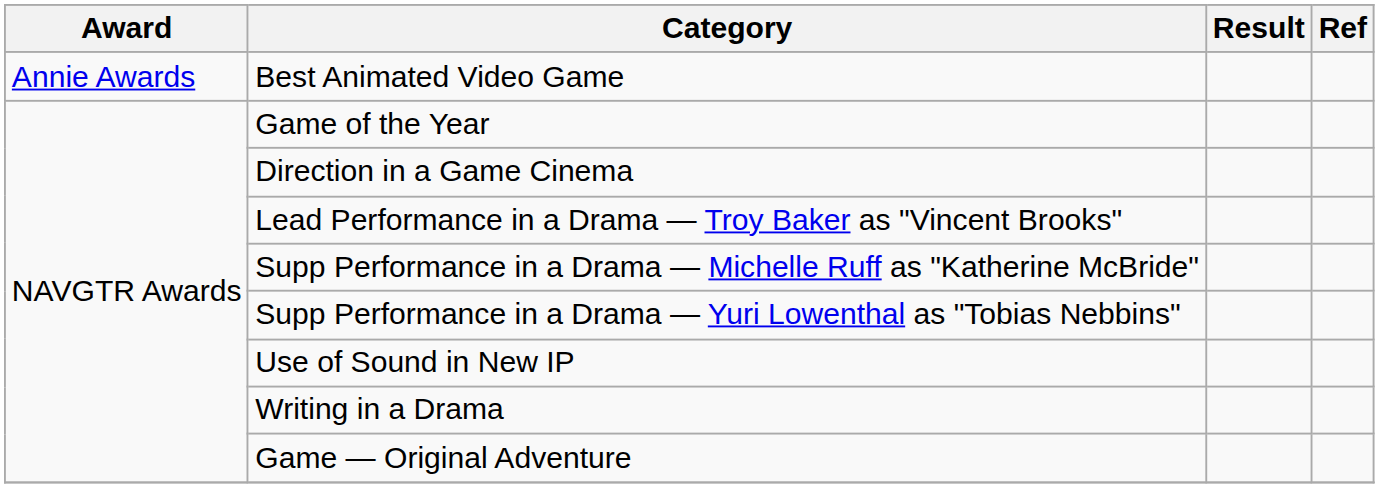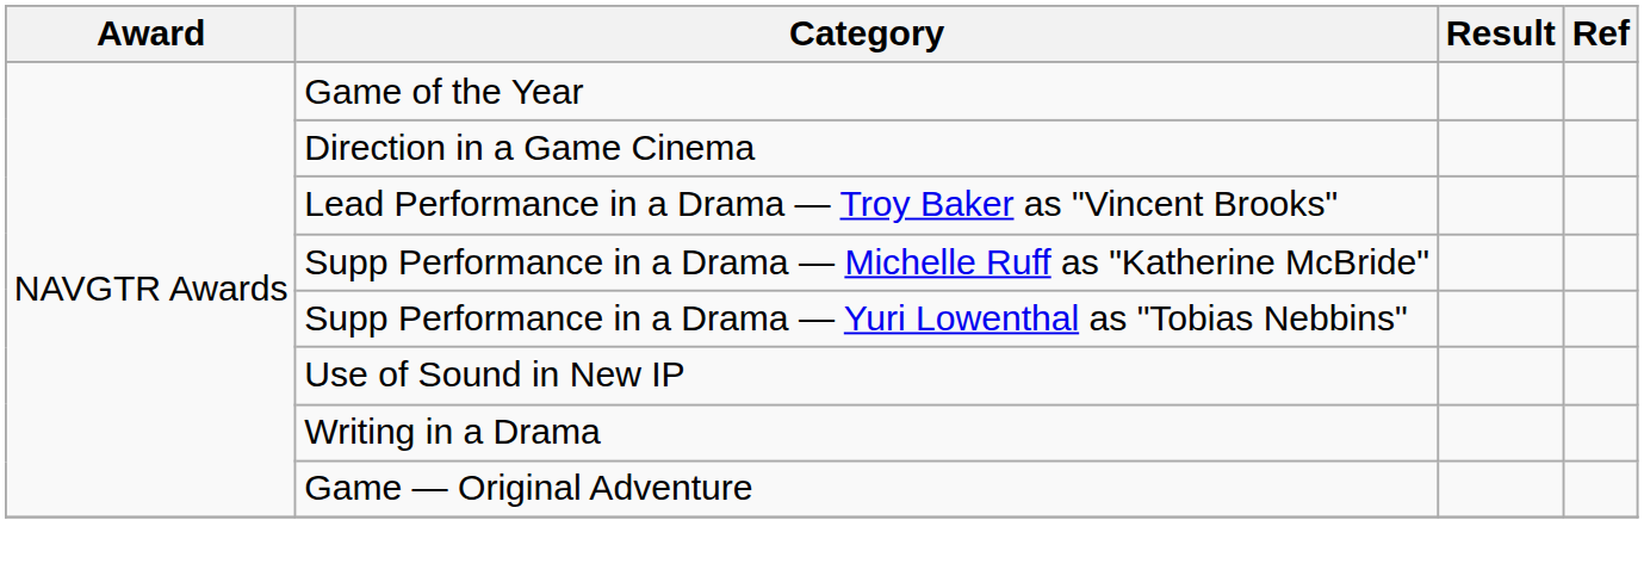- row: Annie Awards | Best Animated Video Game
